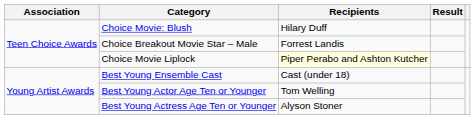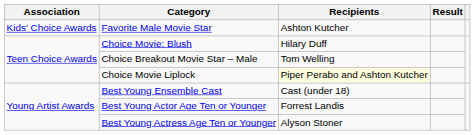+ row: Kids' Choice Awards | Favorite Male Movie Star | Ashton Kutcher
Choice Breakout Movie Star – Male | Recipients: Forrest Landis -> Tom Welling
Best Young Actor Age Ten or Younger | Recipients: Tom Welling -> Forrest Landis
